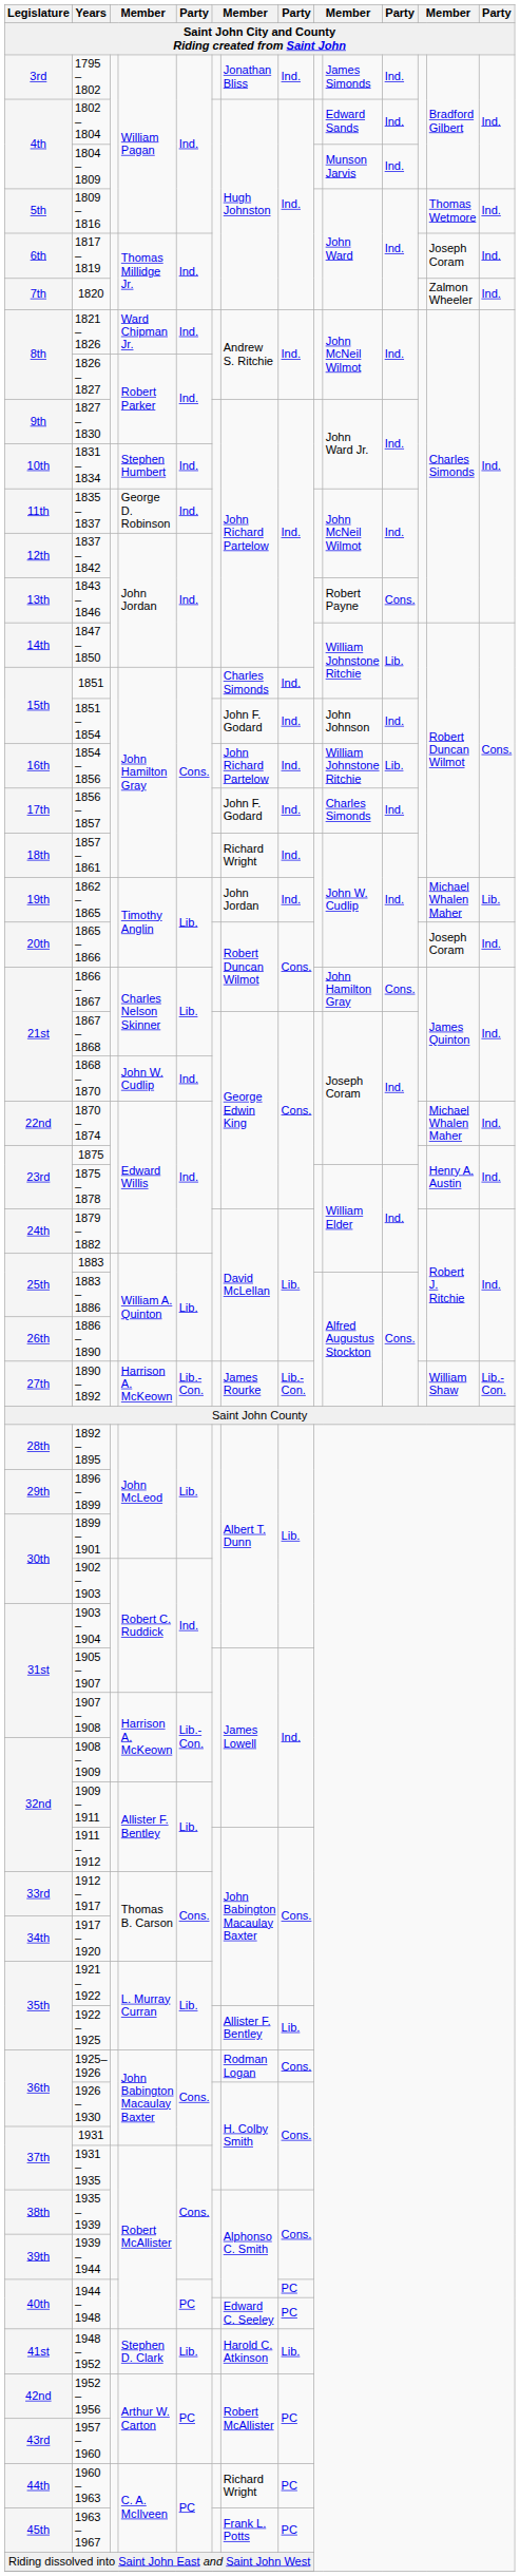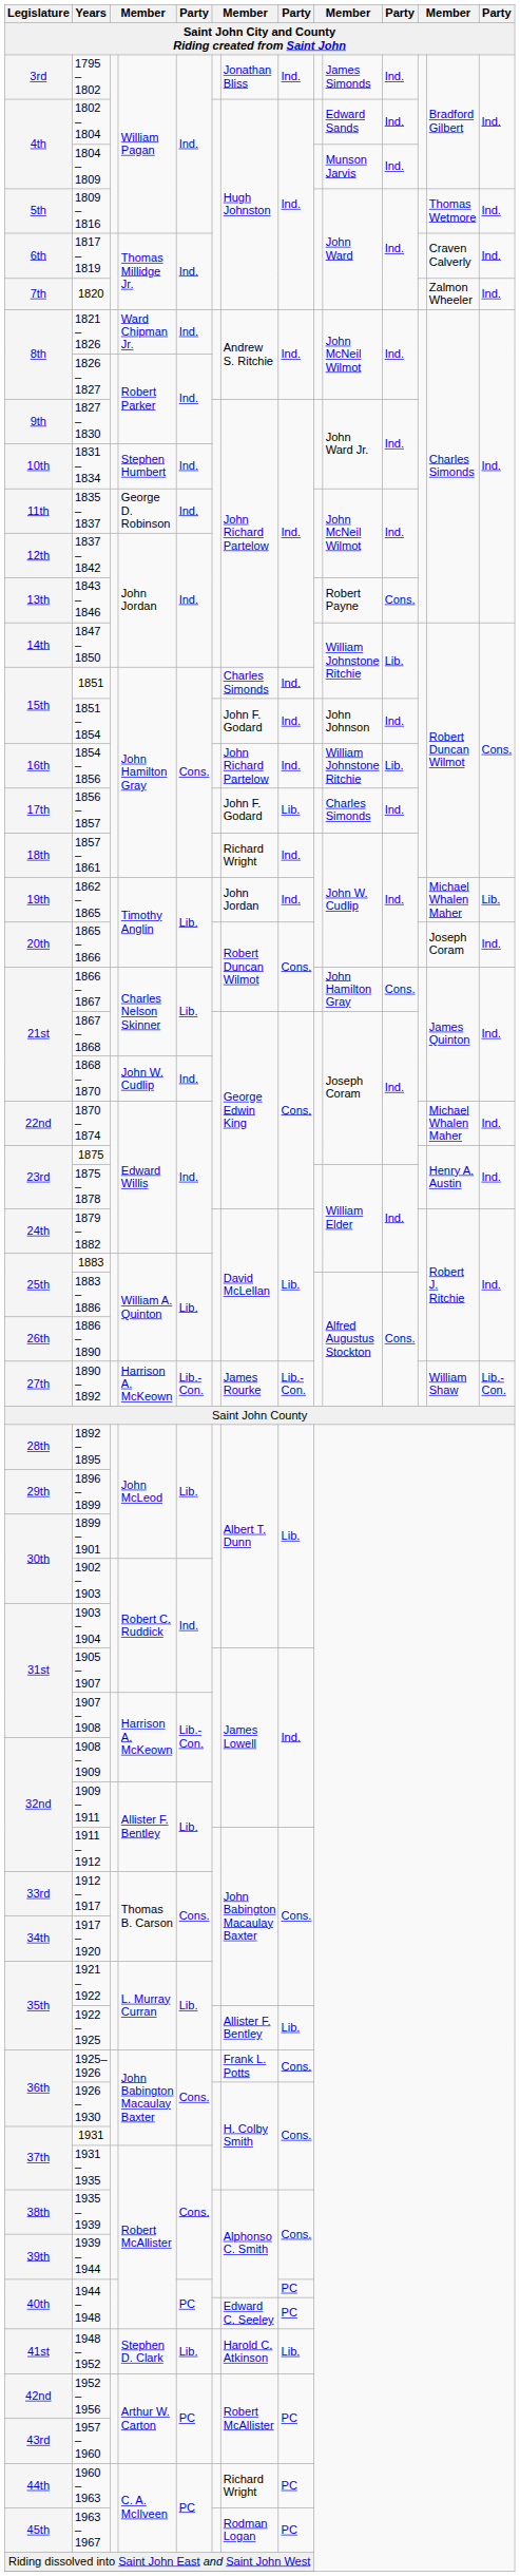1817 – 1819 | column 13: Joseph Coram -> Craven Calverly
1856 – 1857 | column 8: Ind. -> Lib.
1925– 1926 | column 7: Rodman Logan -> Frank L. Potts
1963 – 1967 | column 7: Frank L. Potts -> Rodman Logan
